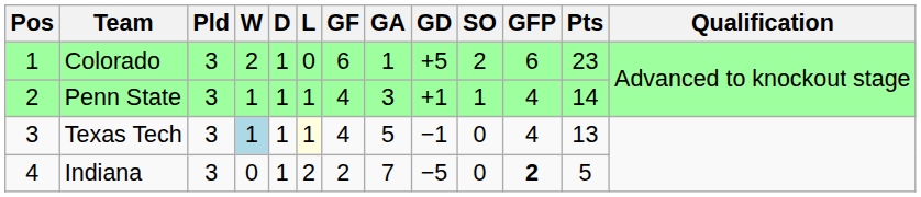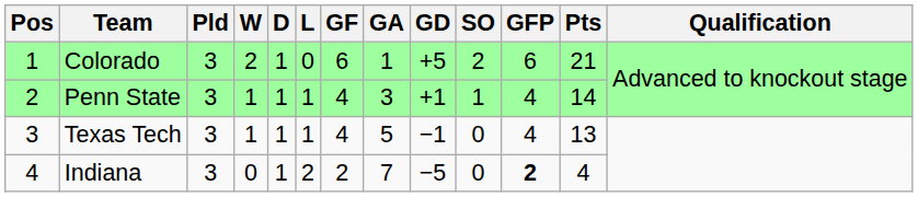Colorado | Pts: 23 -> 21
Texas Tech | W: lightblue background -> no background
Texas Tech | L: lightyellow background -> no background
Indiana | Pts: 5 -> 4
